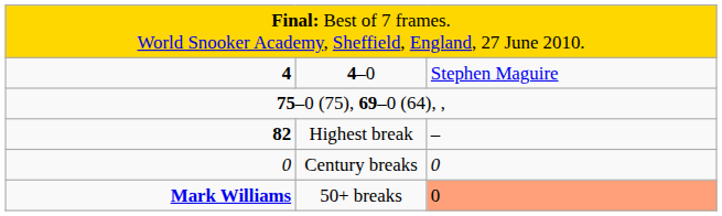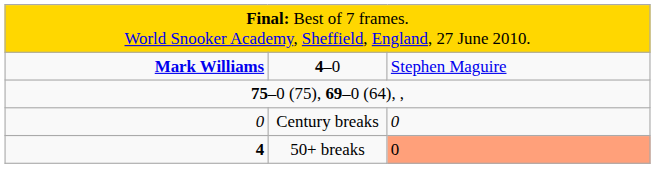4–0 | column 1: 4 -> Mark Williams
- row: 82 | Highest break | –
50+ breaks | column 1: Mark Williams -> 4
